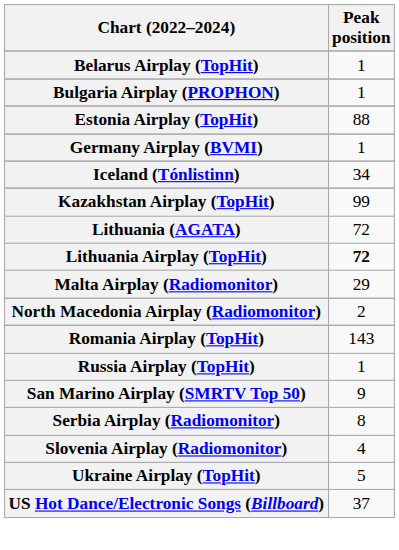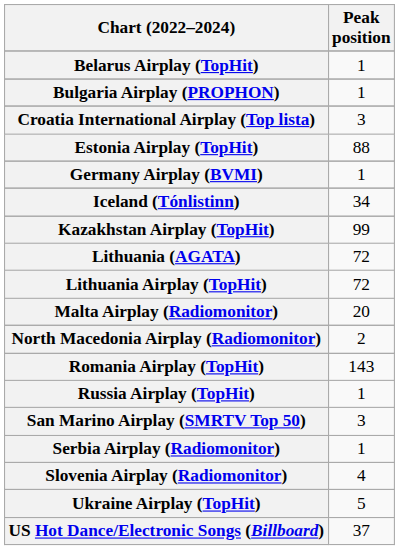+ row: Croatia International Airplay (Top lista) | 3
Lithuania Airplay (TopHit) | Peak position: bold -> normal
Malta Airplay (Radiomonitor) | Peak position: 29 -> 20
San Marino Airplay (SMRTV Top 50) | Peak position: 9 -> 3
Serbia Airplay (Radiomonitor) | Peak position: 8 -> 1
